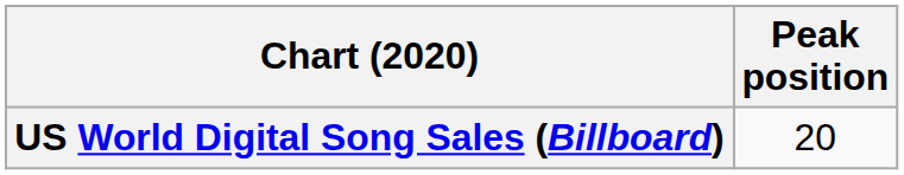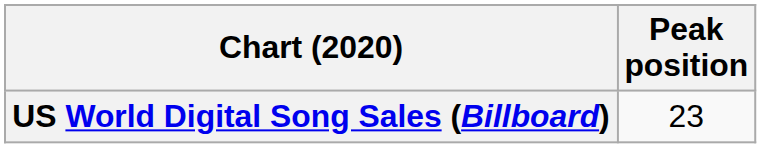US World Digital Song Sales (Billboard) | Peak position: 20 -> 23
